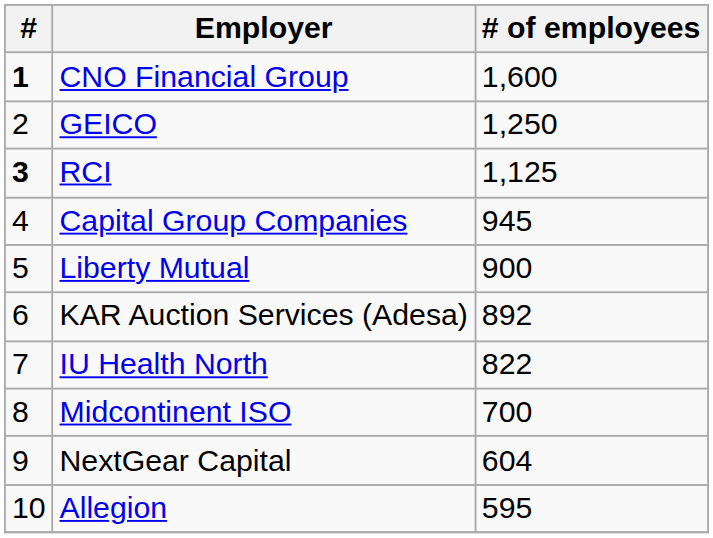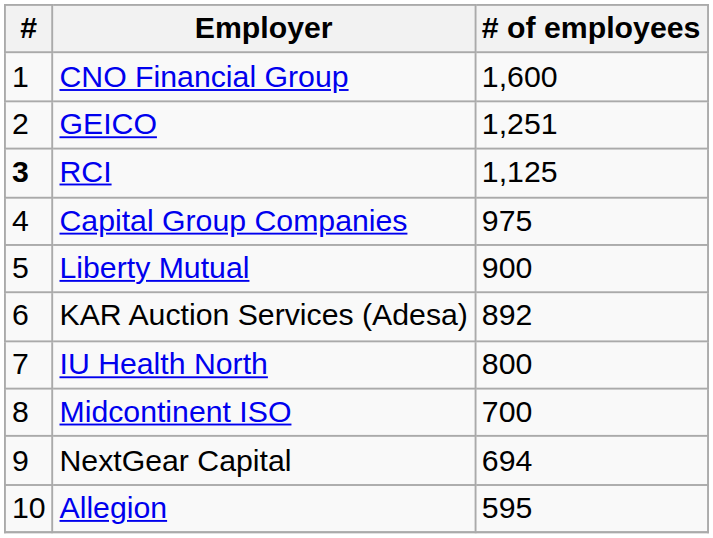CNO Financial Group | #: bold -> normal
GEICO | # of employees: 1,250 -> 1,251
Capital Group Companies | # of employees: 945 -> 975
IU Health North | # of employees: 822 -> 800
NextGear Capital | # of employees: 604 -> 694
